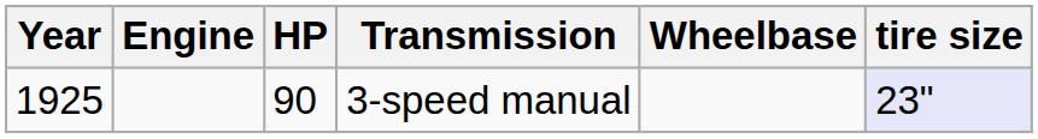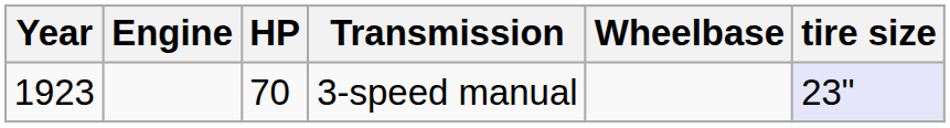3-speed manual | Year: 1925 -> 1923
3-speed manual | HP: 90 -> 70
